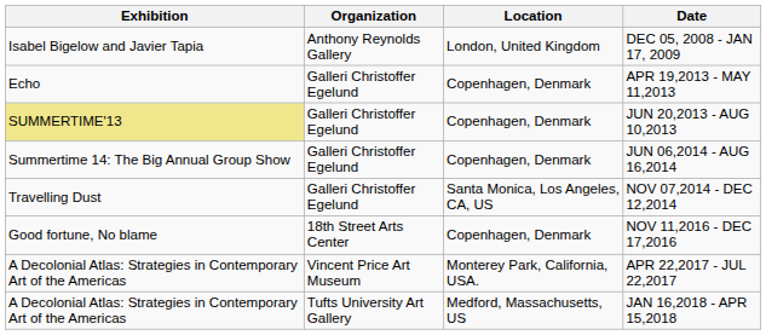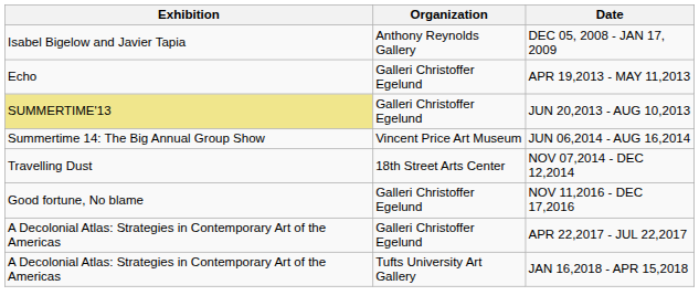- column: Location | London, United Kingdom | Copenhagen, Denmark | Copenhagen, Denmark | Copenhagen, Denmark | Santa Monica, Los Angeles, CA, US | Copenhagen, Denmark | Monterey Park, California, USA. | Medford, Massachusetts, US
JUN 06,2014 - AUG 16,2014 | Organization: Galleri Christoffer Egelund -> Vincent Price Art Museum
NOV 07,2014 - DEC 12,2014 | Organization: Galleri Christoffer Egelund -> 18th Street Arts Center
NOV 11,2016 - DEC 17,2016 | Organization: 18th Street Arts Center -> Galleri Christoffer Egelund
APR 22,2017 - JUL 22,2017 | Organization: Vincent Price Art Museum -> Galleri Christoffer Egelund
